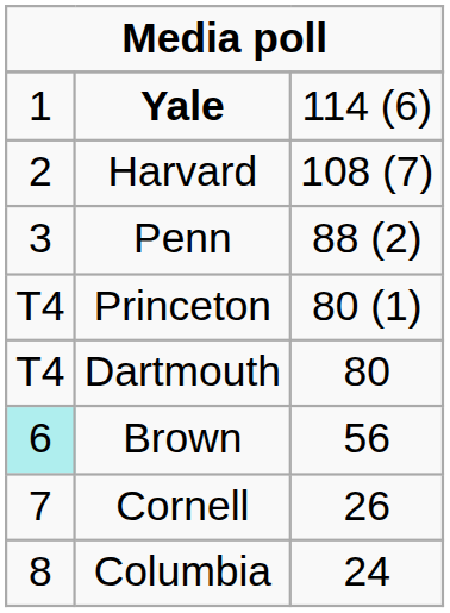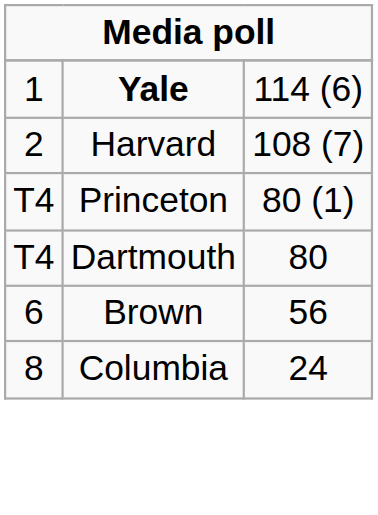- row: 3 | Penn | 88 (2)
Brown | column 1: paleturquoise background -> no background
- row: 7 | Cornell | 26
